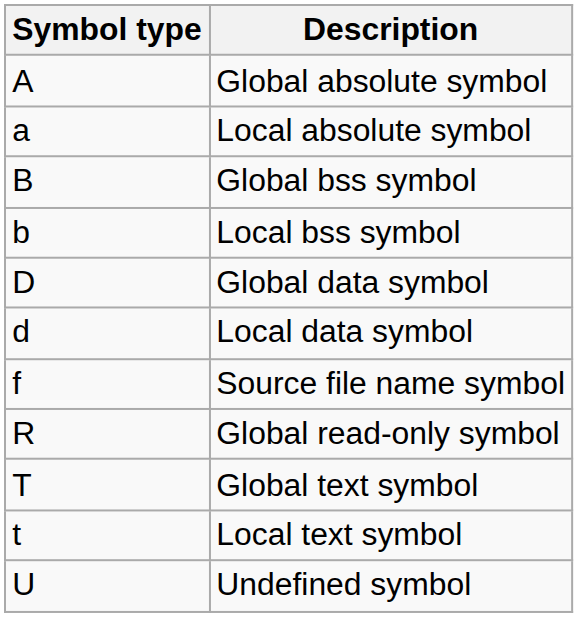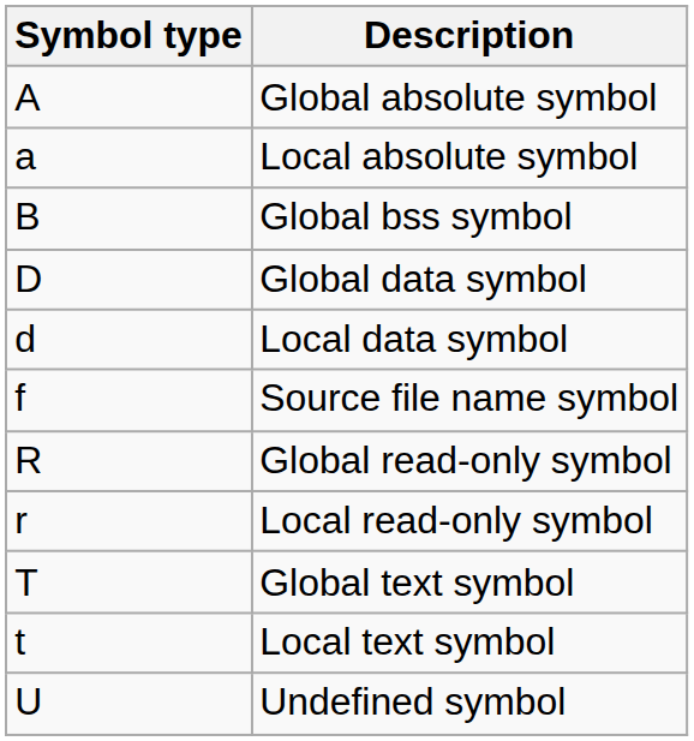- row: b | Local bss symbol
+ row: r | Local read-only symbol
